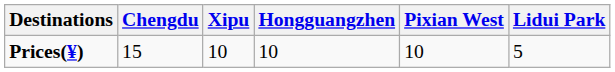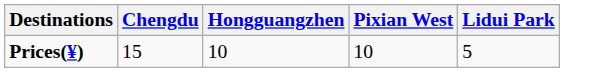- column: Xipu | 10
